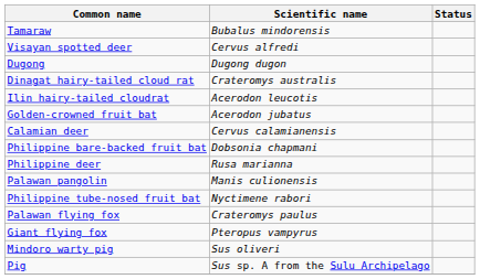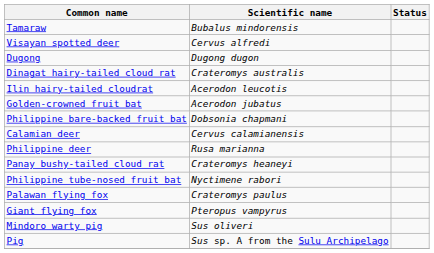rows swapped: Philippine bare-backed fruit bat <-> Calamian deer
- row: Palawan pangolin | Manis culionensis
+ row: Panay bushy-tailed cloud rat | Crateromys heaneyi
